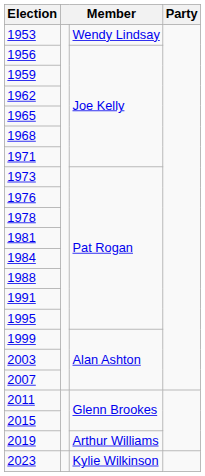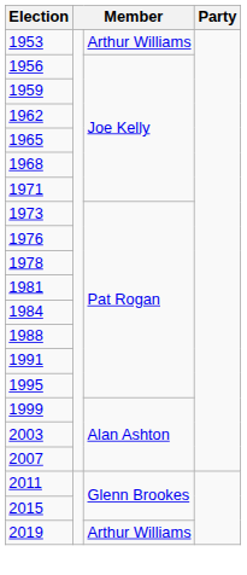1953 | column 3: Wendy Lindsay -> Arthur Williams
- row: 2023 | Kylie Wilkinson
